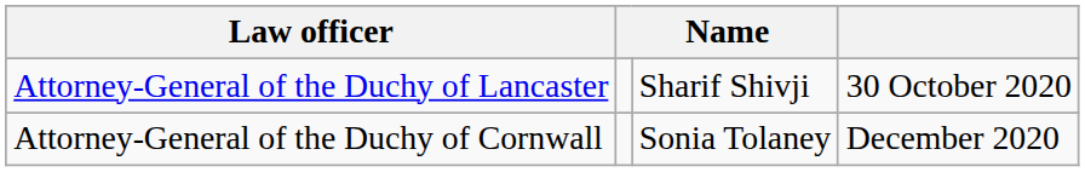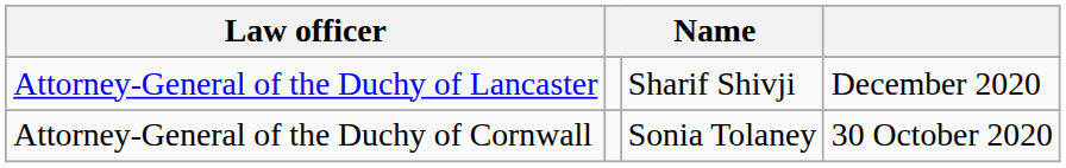Attorney-General of the Duchy of Lancaster | column 4: 30 October 2020 -> December 2020
Attorney-General of the Duchy of Cornwall | column 4: December 2020 -> 30 October 2020
